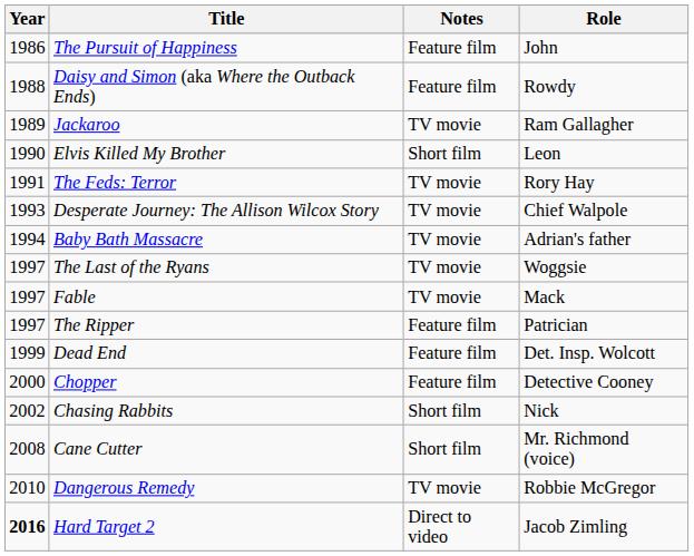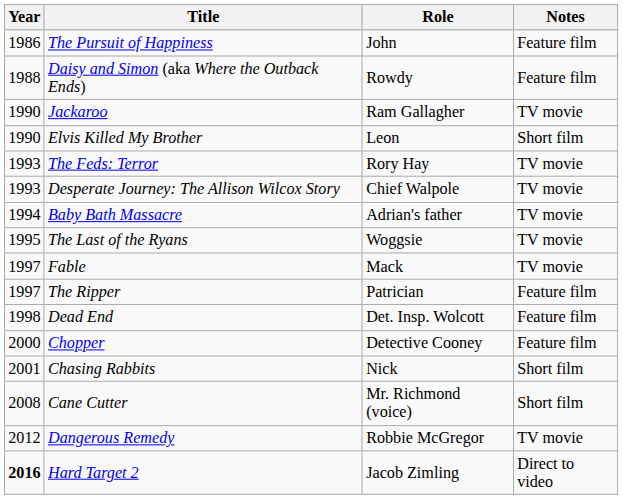columns swapped: Role <-> Notes
Jackaroo | Year: 1989 -> 1990
The Feds: Terror | Year: 1991 -> 1993
The Last of the Ryans | Year: 1997 -> 1995
Dead End | Year: 1999 -> 1998
Chasing Rabbits | Year: 2002 -> 2001
Dangerous Remedy | Year: 2010 -> 2012
